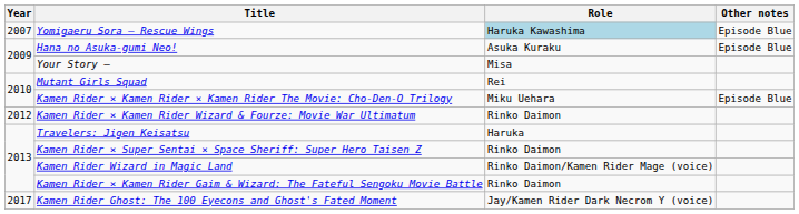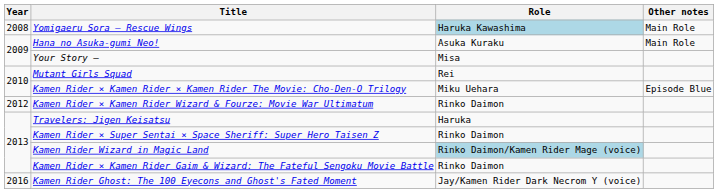Yomigaeru Sora – Rescue Wings | Year: 2007 -> 2008
Yomigaeru Sora – Rescue Wings | Other notes: Episode Blue -> Main Role
Hana no Asuka-gumi Neo! | Other notes: Episode Blue -> Main Role
Kamen Rider Wizard in Magic Land | Role: no background -> lightblue background
Kamen Rider Ghost: The 100 Eyecons and Ghost's Fated Moment | Year: 2017 -> 2016
